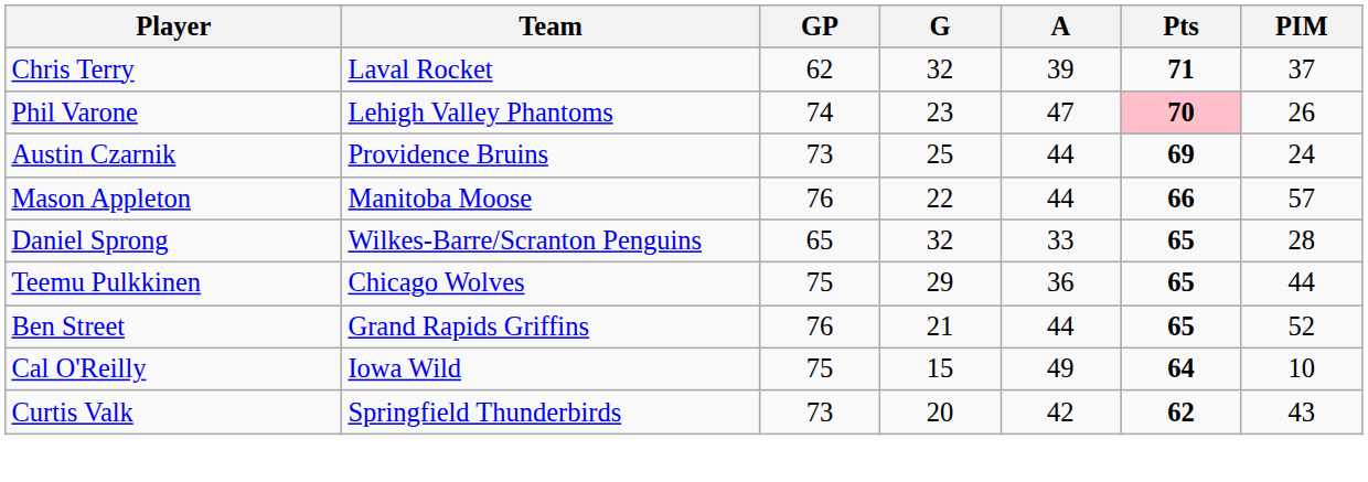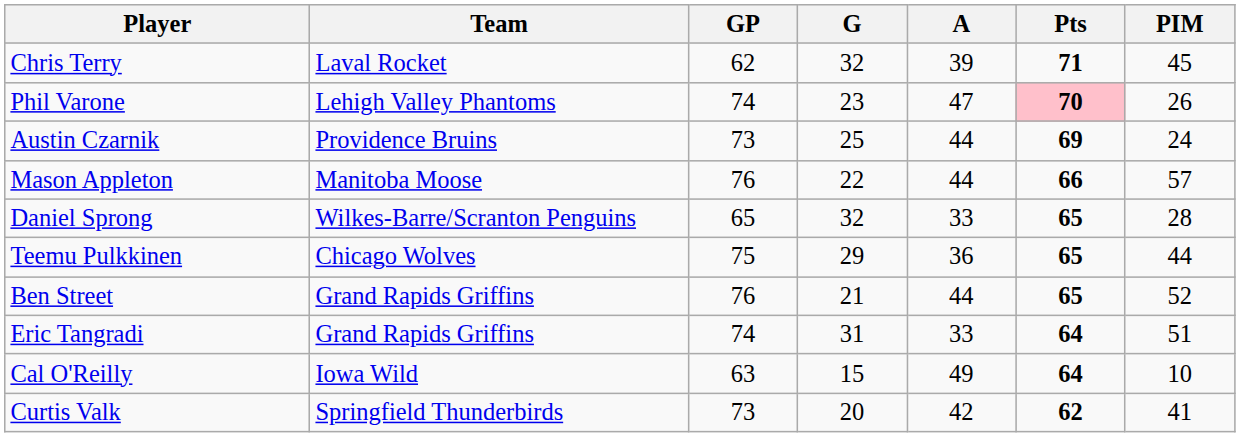Chris Terry | PIM: 37 -> 45
+ row: Eric Tangradi | Grand Rapids Griffins | 74 | 31 | 33 | 64 | 51
Cal O'Reilly | GP: 75 -> 63
Curtis Valk | PIM: 43 -> 41
